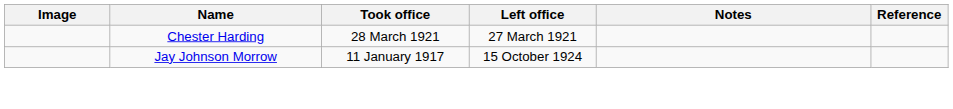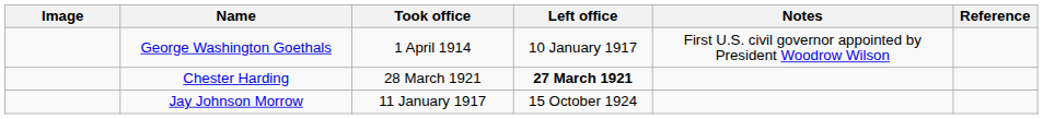+ row: George Washington Goethals | 1 April 1914 | 10 January 1917 | First U.S. civil governor appointed by President Woodrow Wilson
Chester Harding | Left office: normal -> bold
